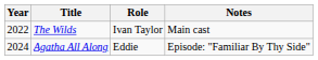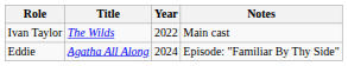columns swapped: Year <-> Role
